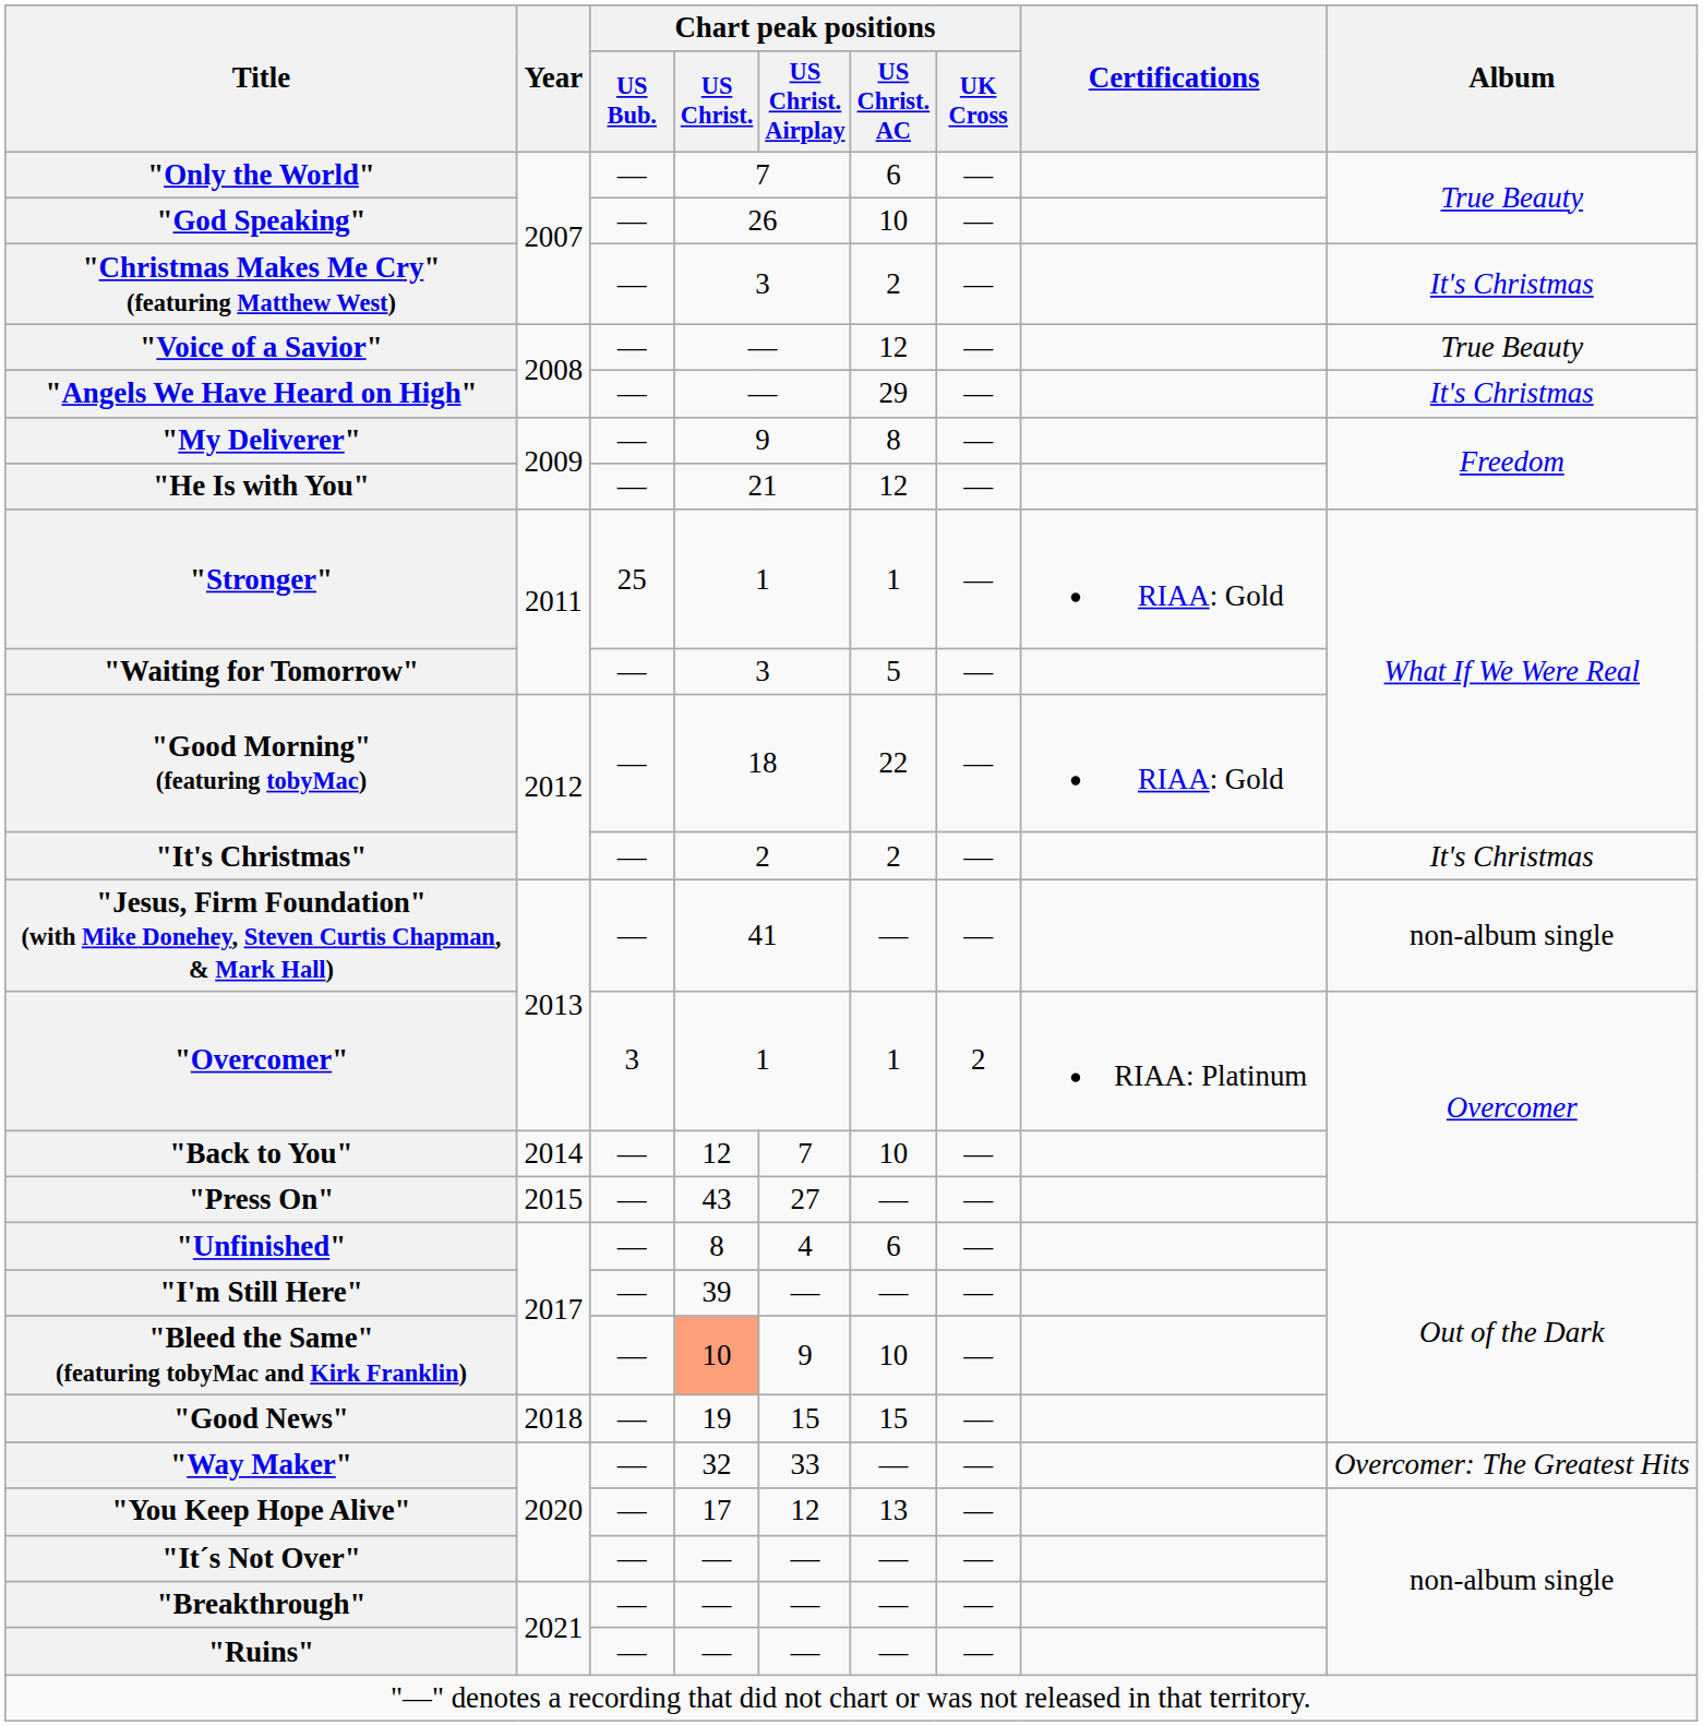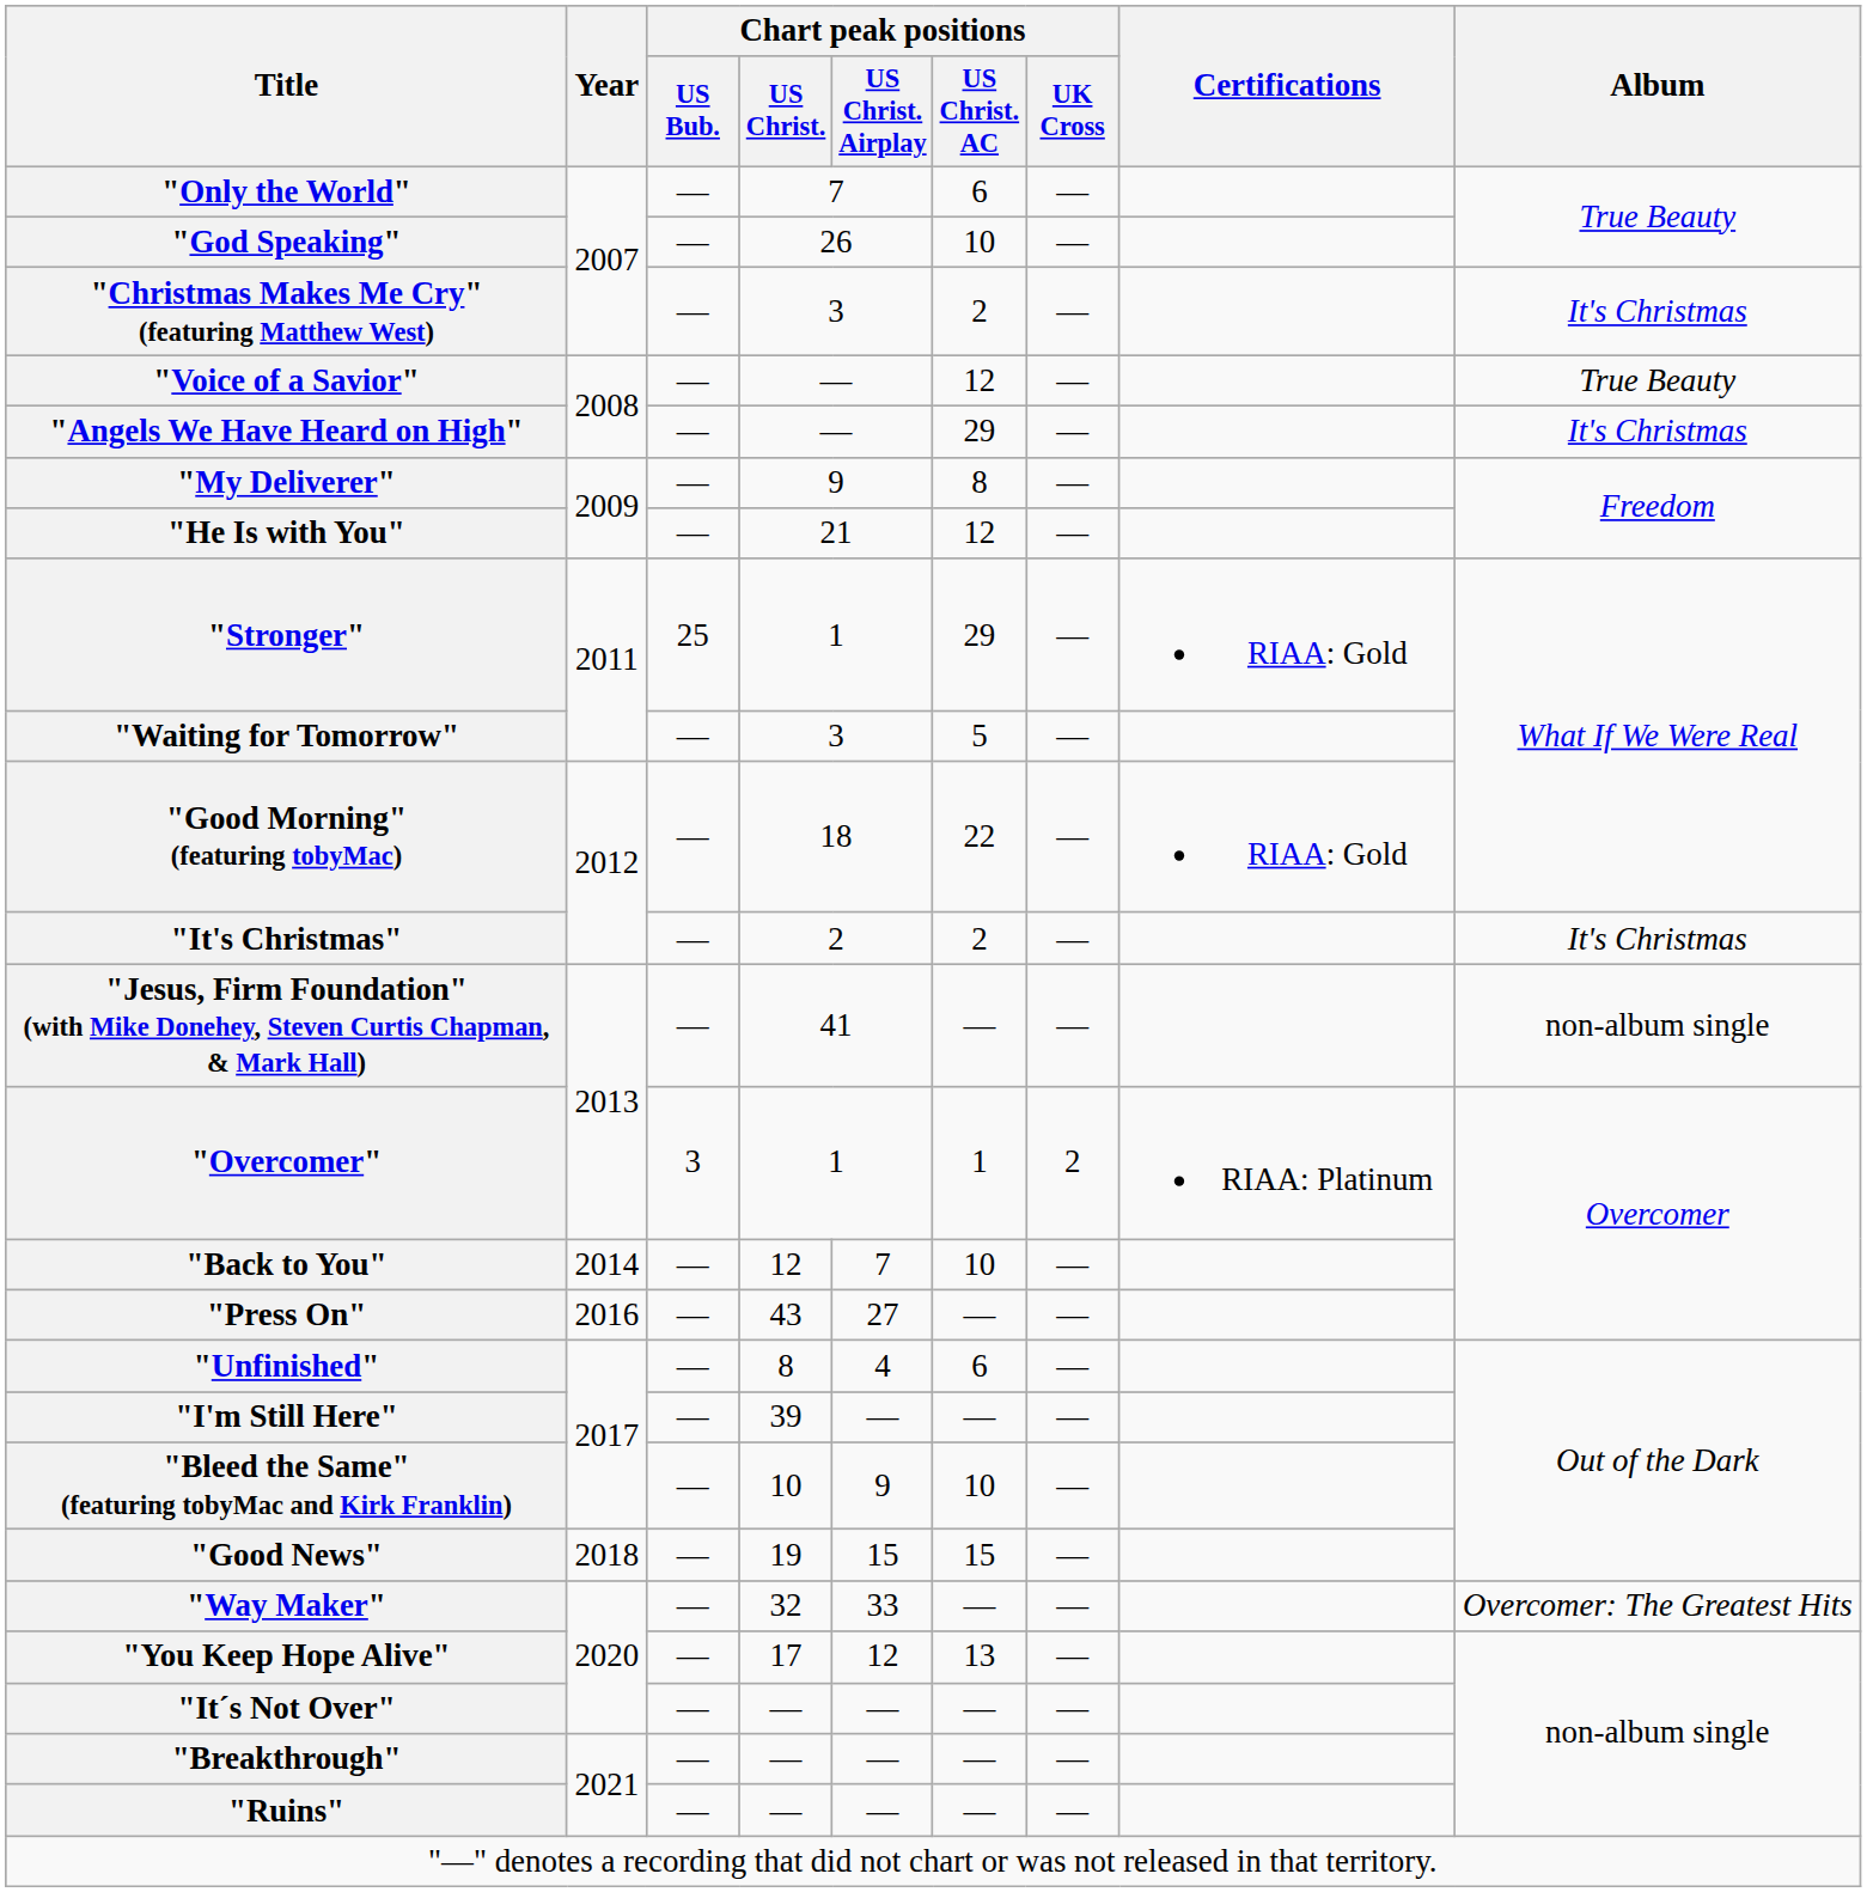"Stronger" | Chart peak positions / US Christ. AC: 1 -> 29
"Press On" | Year: 2015 -> 2016
"Bleed the Same" (featuring tobyMac and Kirk Franklin) | Chart peak positions / US Christ.: lightsalmon background -> no background
